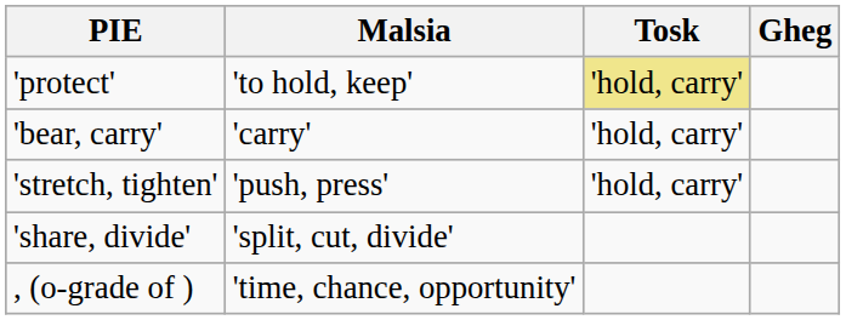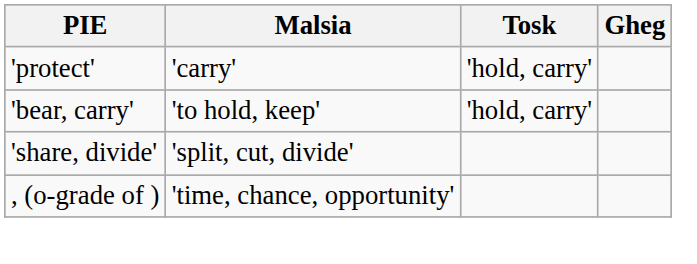'protect' | Malsia: 'to hold, keep' -> 'carry'
'protect' | Tosk: khaki background -> no background
'bear, carry' | Malsia: 'carry' -> 'to hold, keep'
- row: 'stretch, tighten' | 'push, press' | 'hold, carry'
